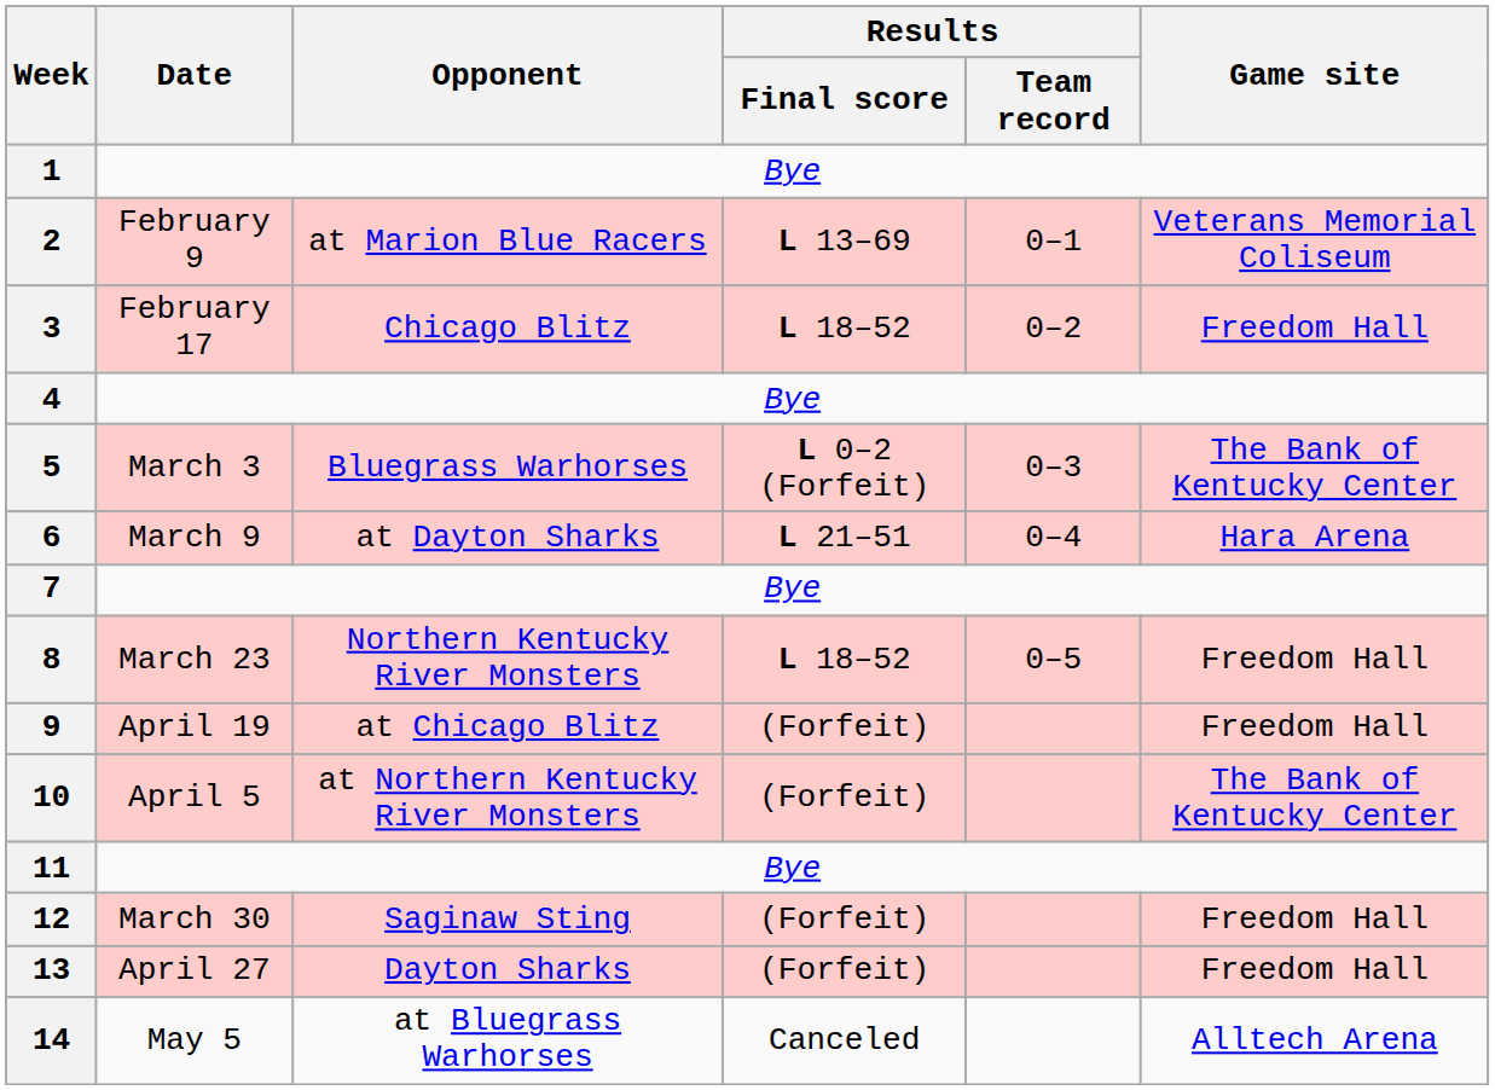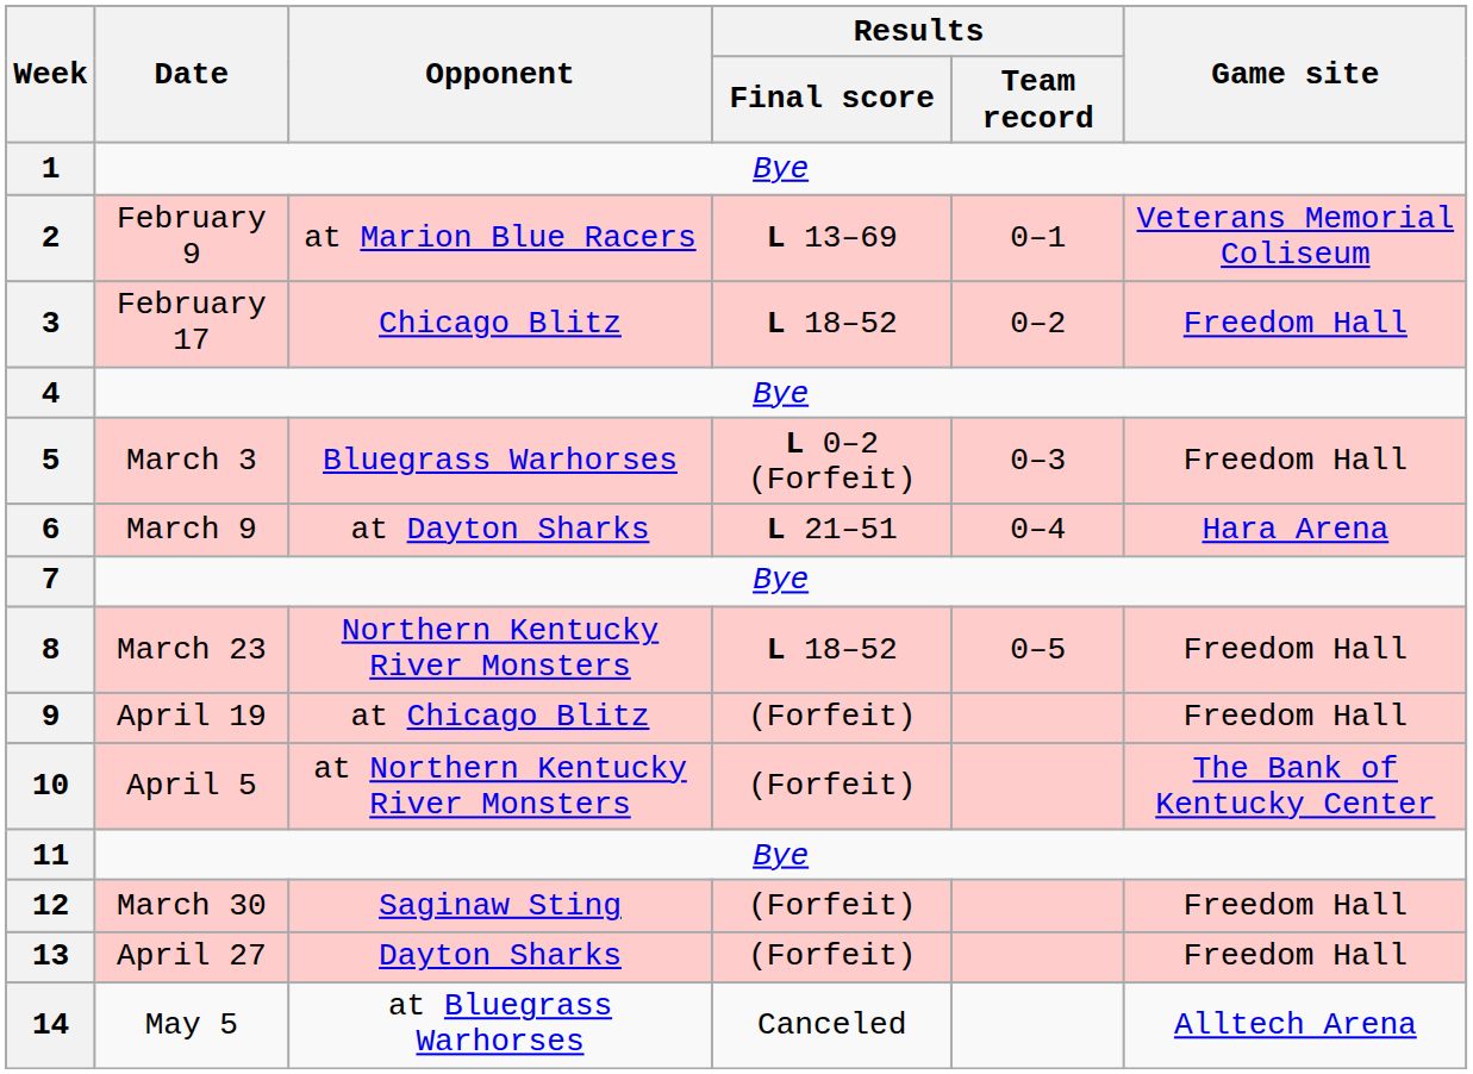5 | Game site: The Bank of Kentucky Center -> Freedom Hall
